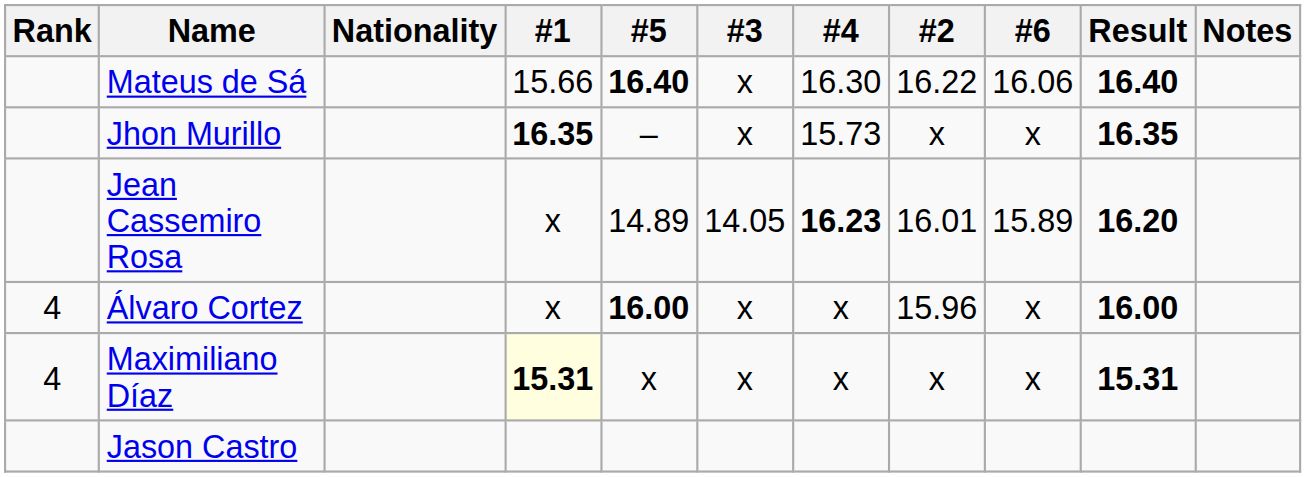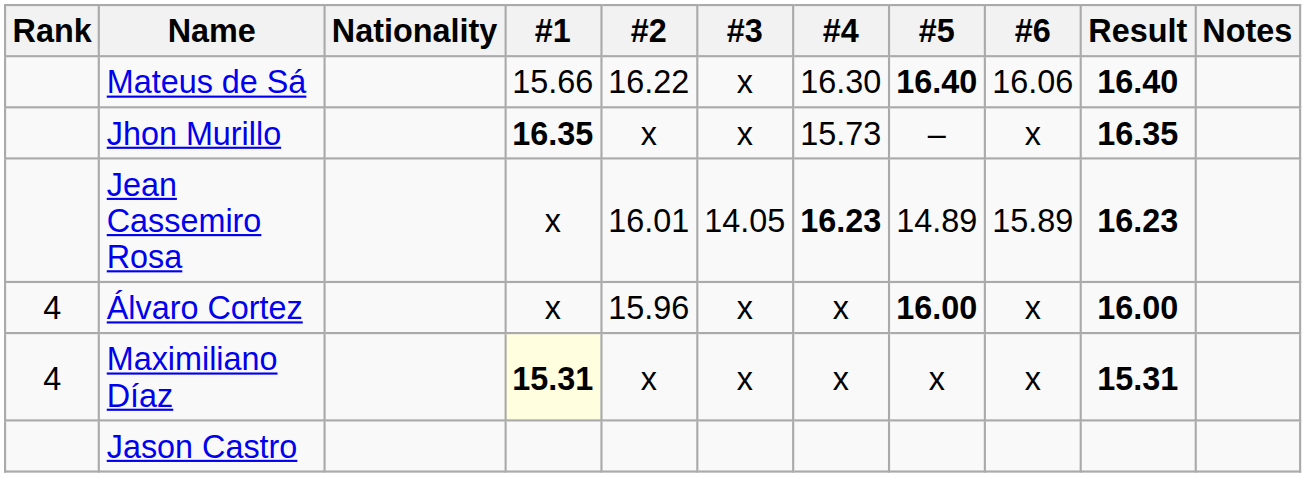columns swapped: #2 <-> #5
Jean Cassemiro Rosa | Result: 16.20 -> 16.23
